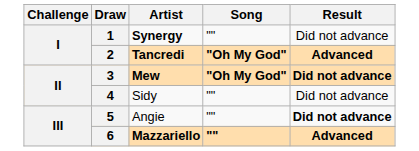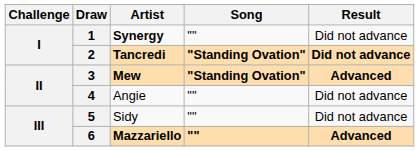2 | Song: "Oh My God" -> "Standing Ovation"
2 | Result: Advanced -> Did not advance
3 | Song: "Oh My God" -> "Standing Ovation"
3 | Result: Did not advance -> Advanced
4 | Artist: Sidy -> Angie
5 | Artist: Angie -> Sidy
5 | Result: bold -> normal
